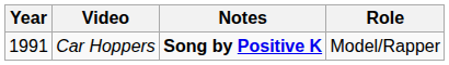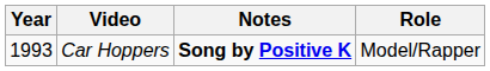Car Hoppers | Year: 1991 -> 1993
